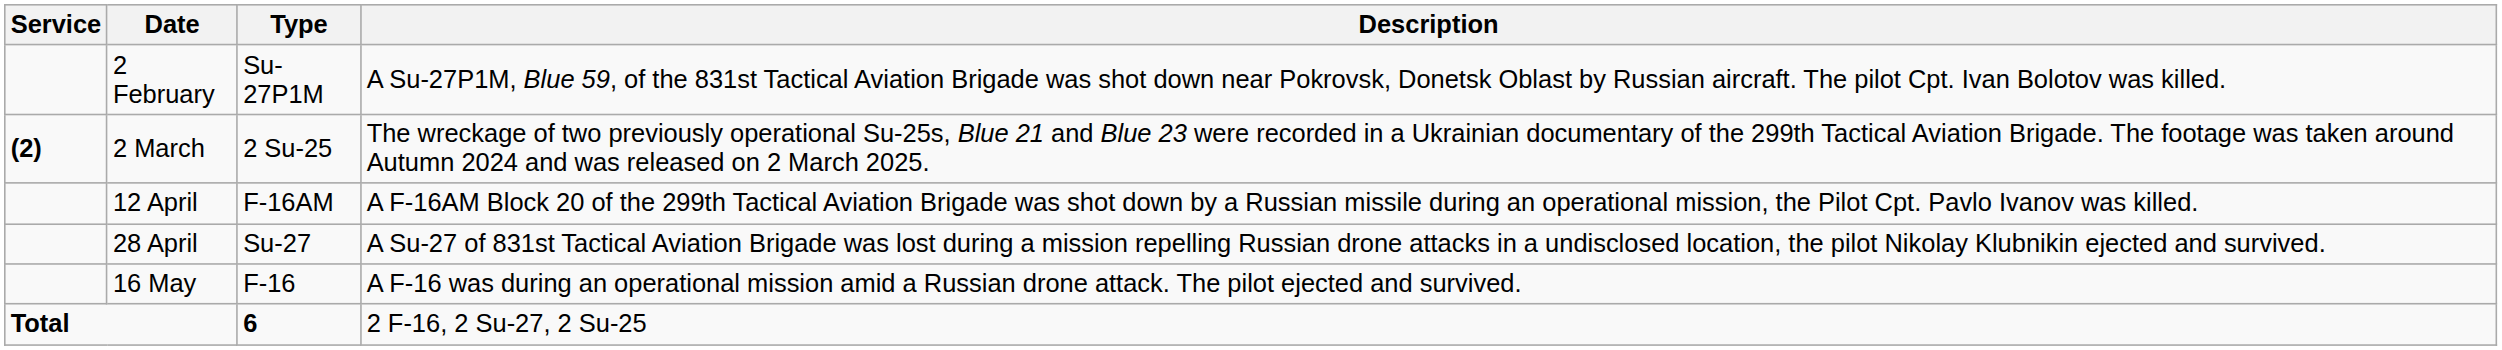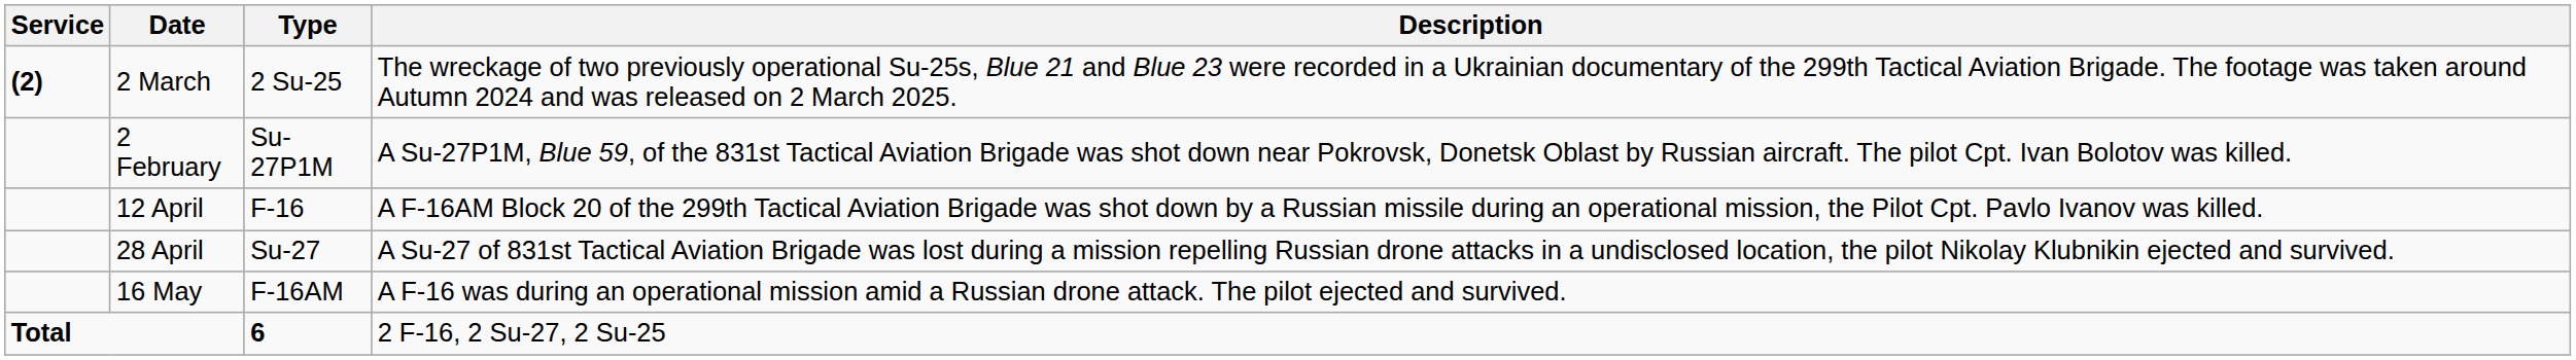rows swapped: 2 February <-> 2 March
12 April | Type: F-16AM -> F-16
16 May | Type: F-16 -> F-16AM
